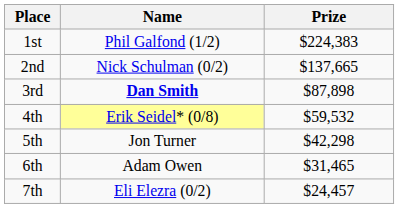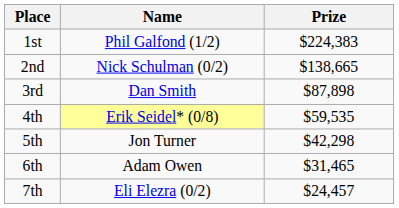2nd | Prize: $137,665 -> $138,665
3rd | Name: bold -> normal
4th | Prize: $59,532 -> $59,535
